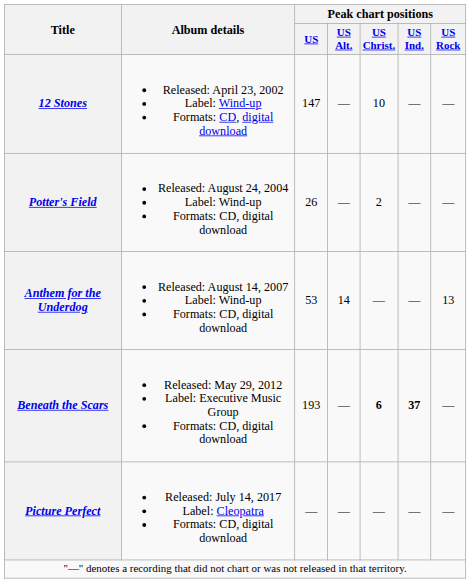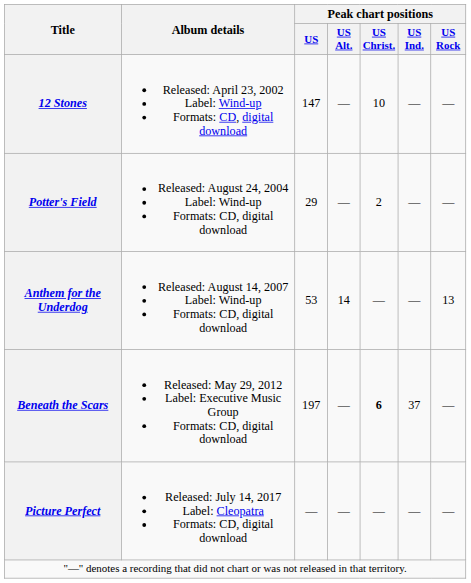Potter's Field | Peak chart positions / US: 26 -> 29
Beneath the Scars | Peak chart positions / US: 193 -> 197
Beneath the Scars | Peak chart positions / US Ind.: bold -> normal
